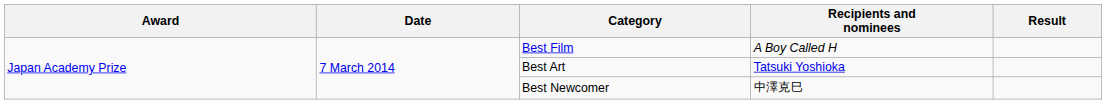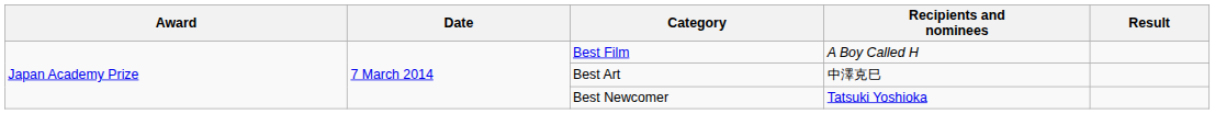Best Art | Recipients and nominees: Tatsuki Yoshioka -> 中澤克巳
Best Newcomer | Recipients and nominees: 中澤克巳 -> Tatsuki Yoshioka
